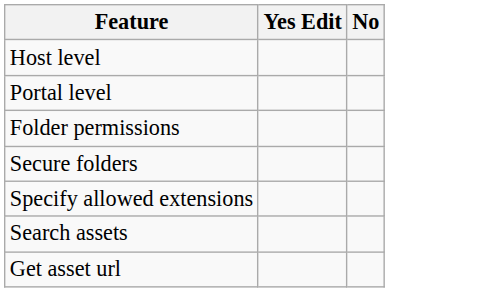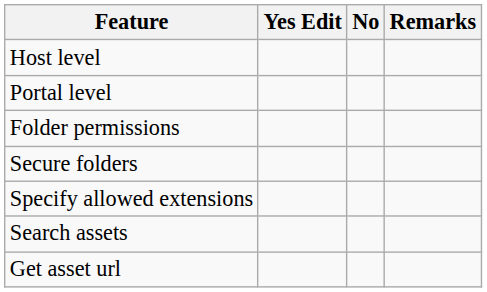+ column: Remarks
